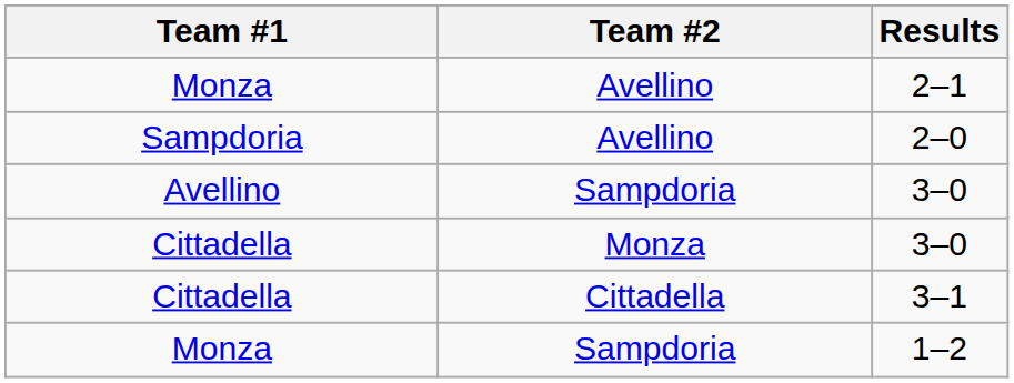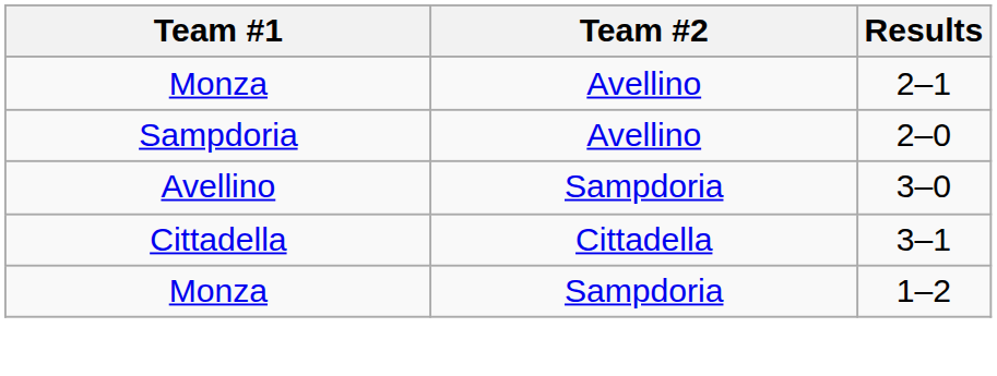- row: Cittadella | Monza | 3–0
